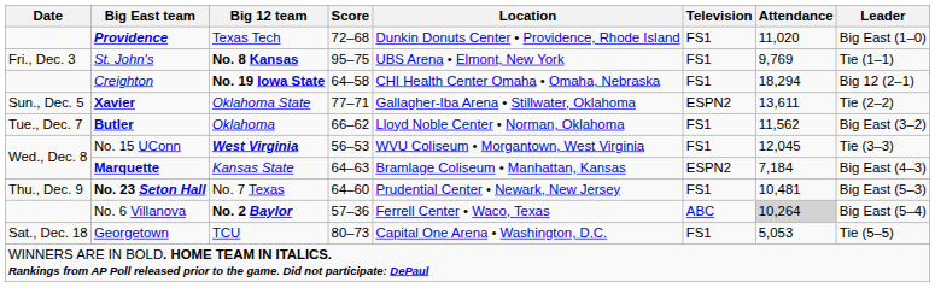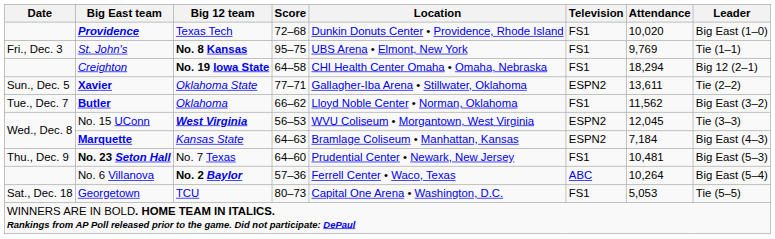Providence | Attendance: 11,020 -> 10,020
No. 15 UConn | Television: FS1 -> ESPN2
No. 6 Villanova | Attendance: lightgrey background -> no background
